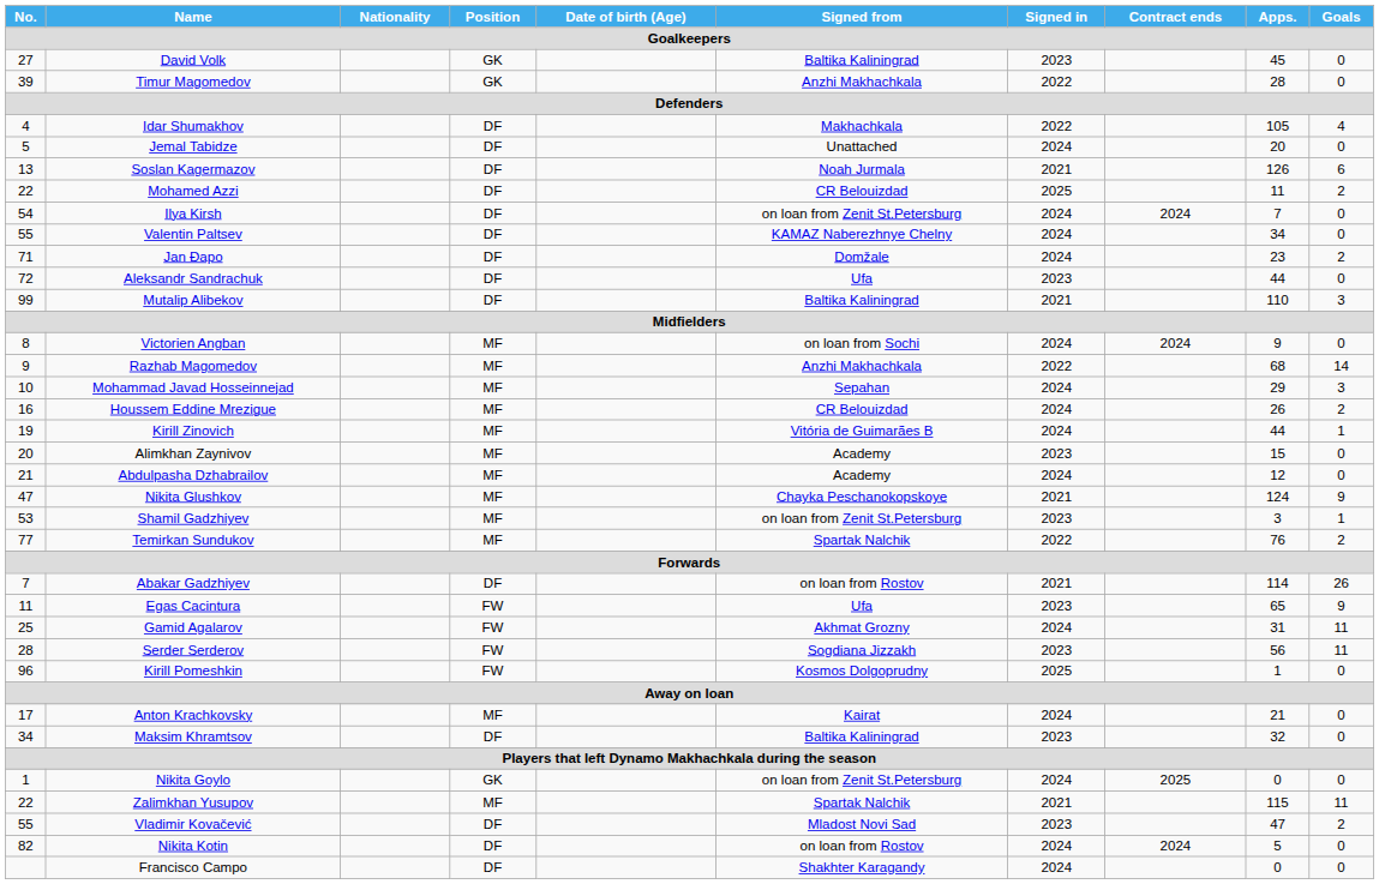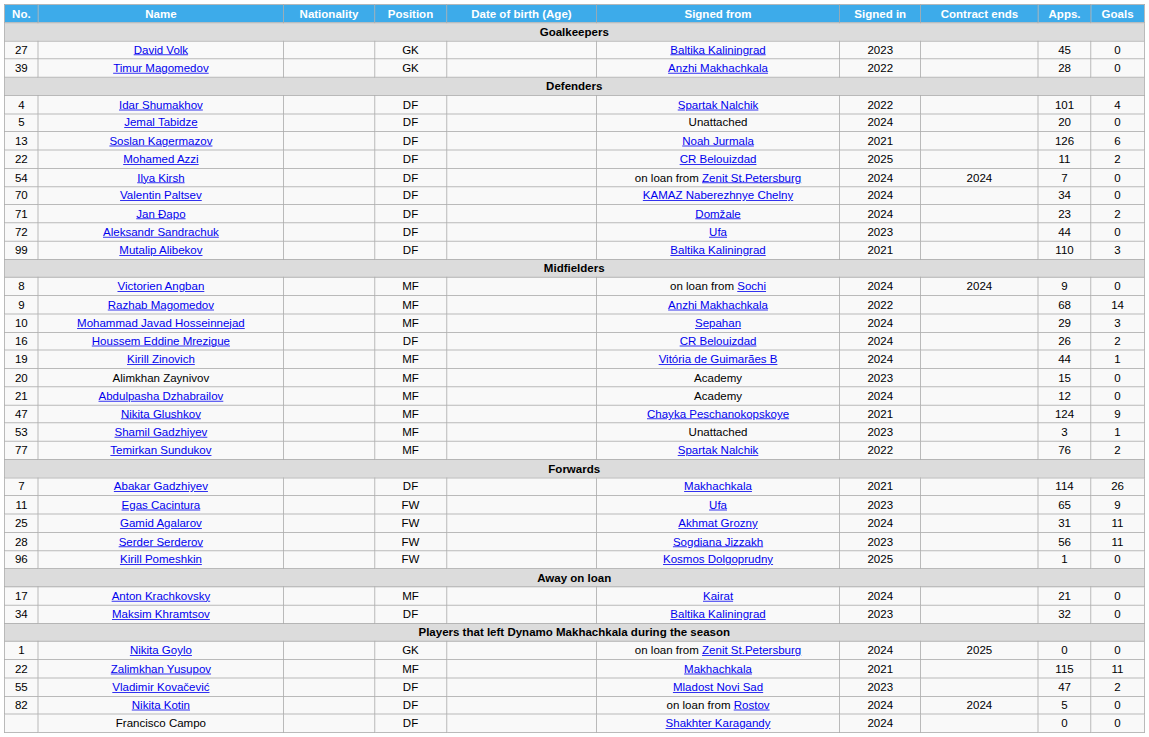Idar Shumakhov | Signed from: Makhachkala -> Spartak Nalchik
Idar Shumakhov | Apps.: 105 -> 101
Valentin Paltsev | No.: 55 -> 70
Houssem Eddine Mrezigue | Position: MF -> DF
Shamil Gadzhiyev | Signed from: on loan from Zenit St.Petersburg -> Unattached
Abakar Gadzhiyev | Signed from: on loan from Rostov -> Makhachkala
Zalimkhan Yusupov | Signed from: Spartak Nalchik -> Makhachkala
